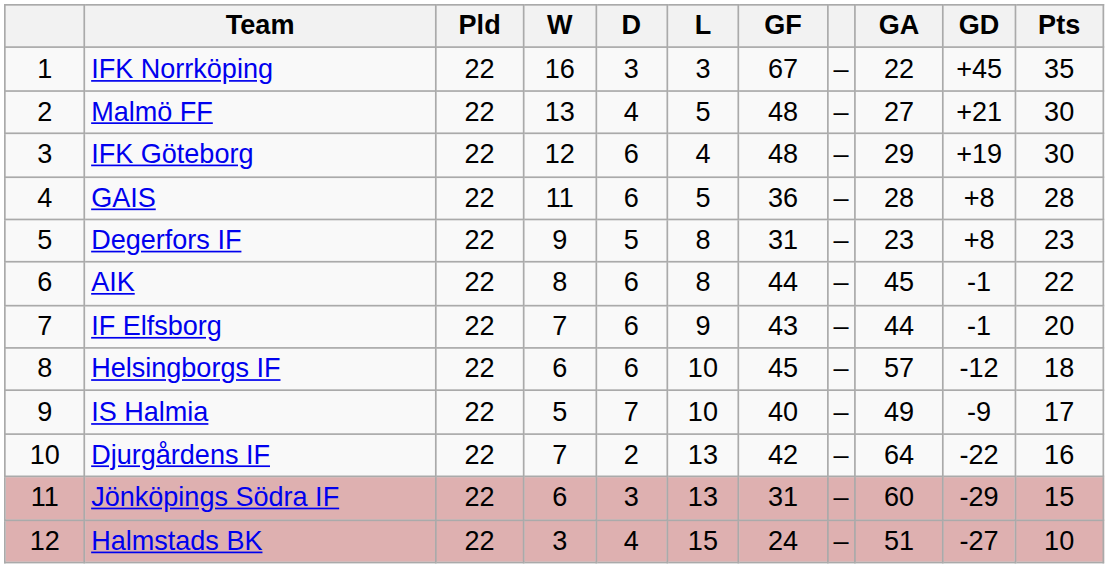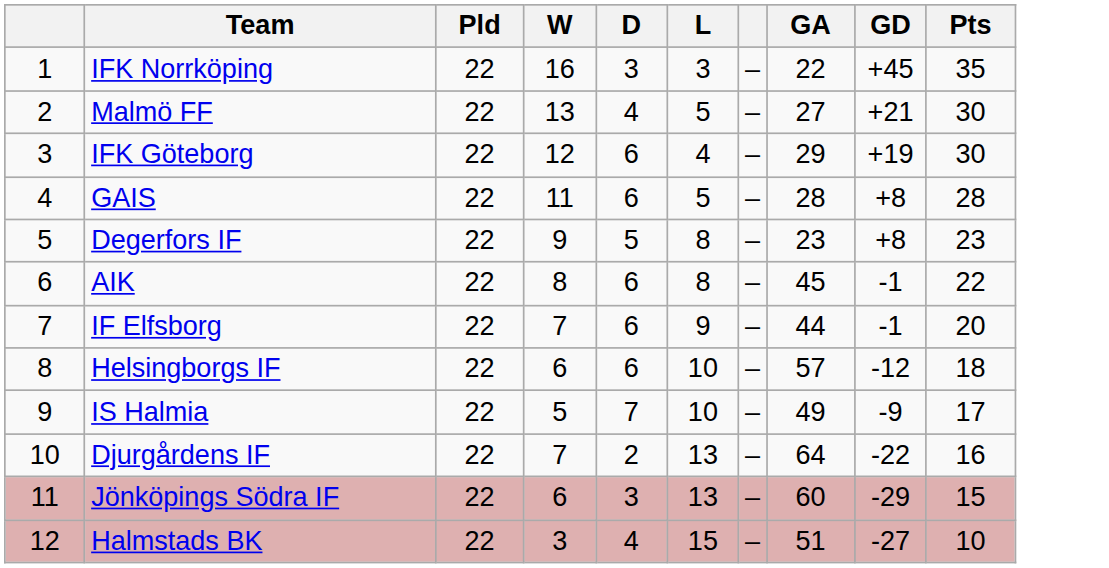- column: GF | 67 | 48 | 48 | 36 | 31 | 44 | 43 | 45 | 40 | 42 | 31 | 24
